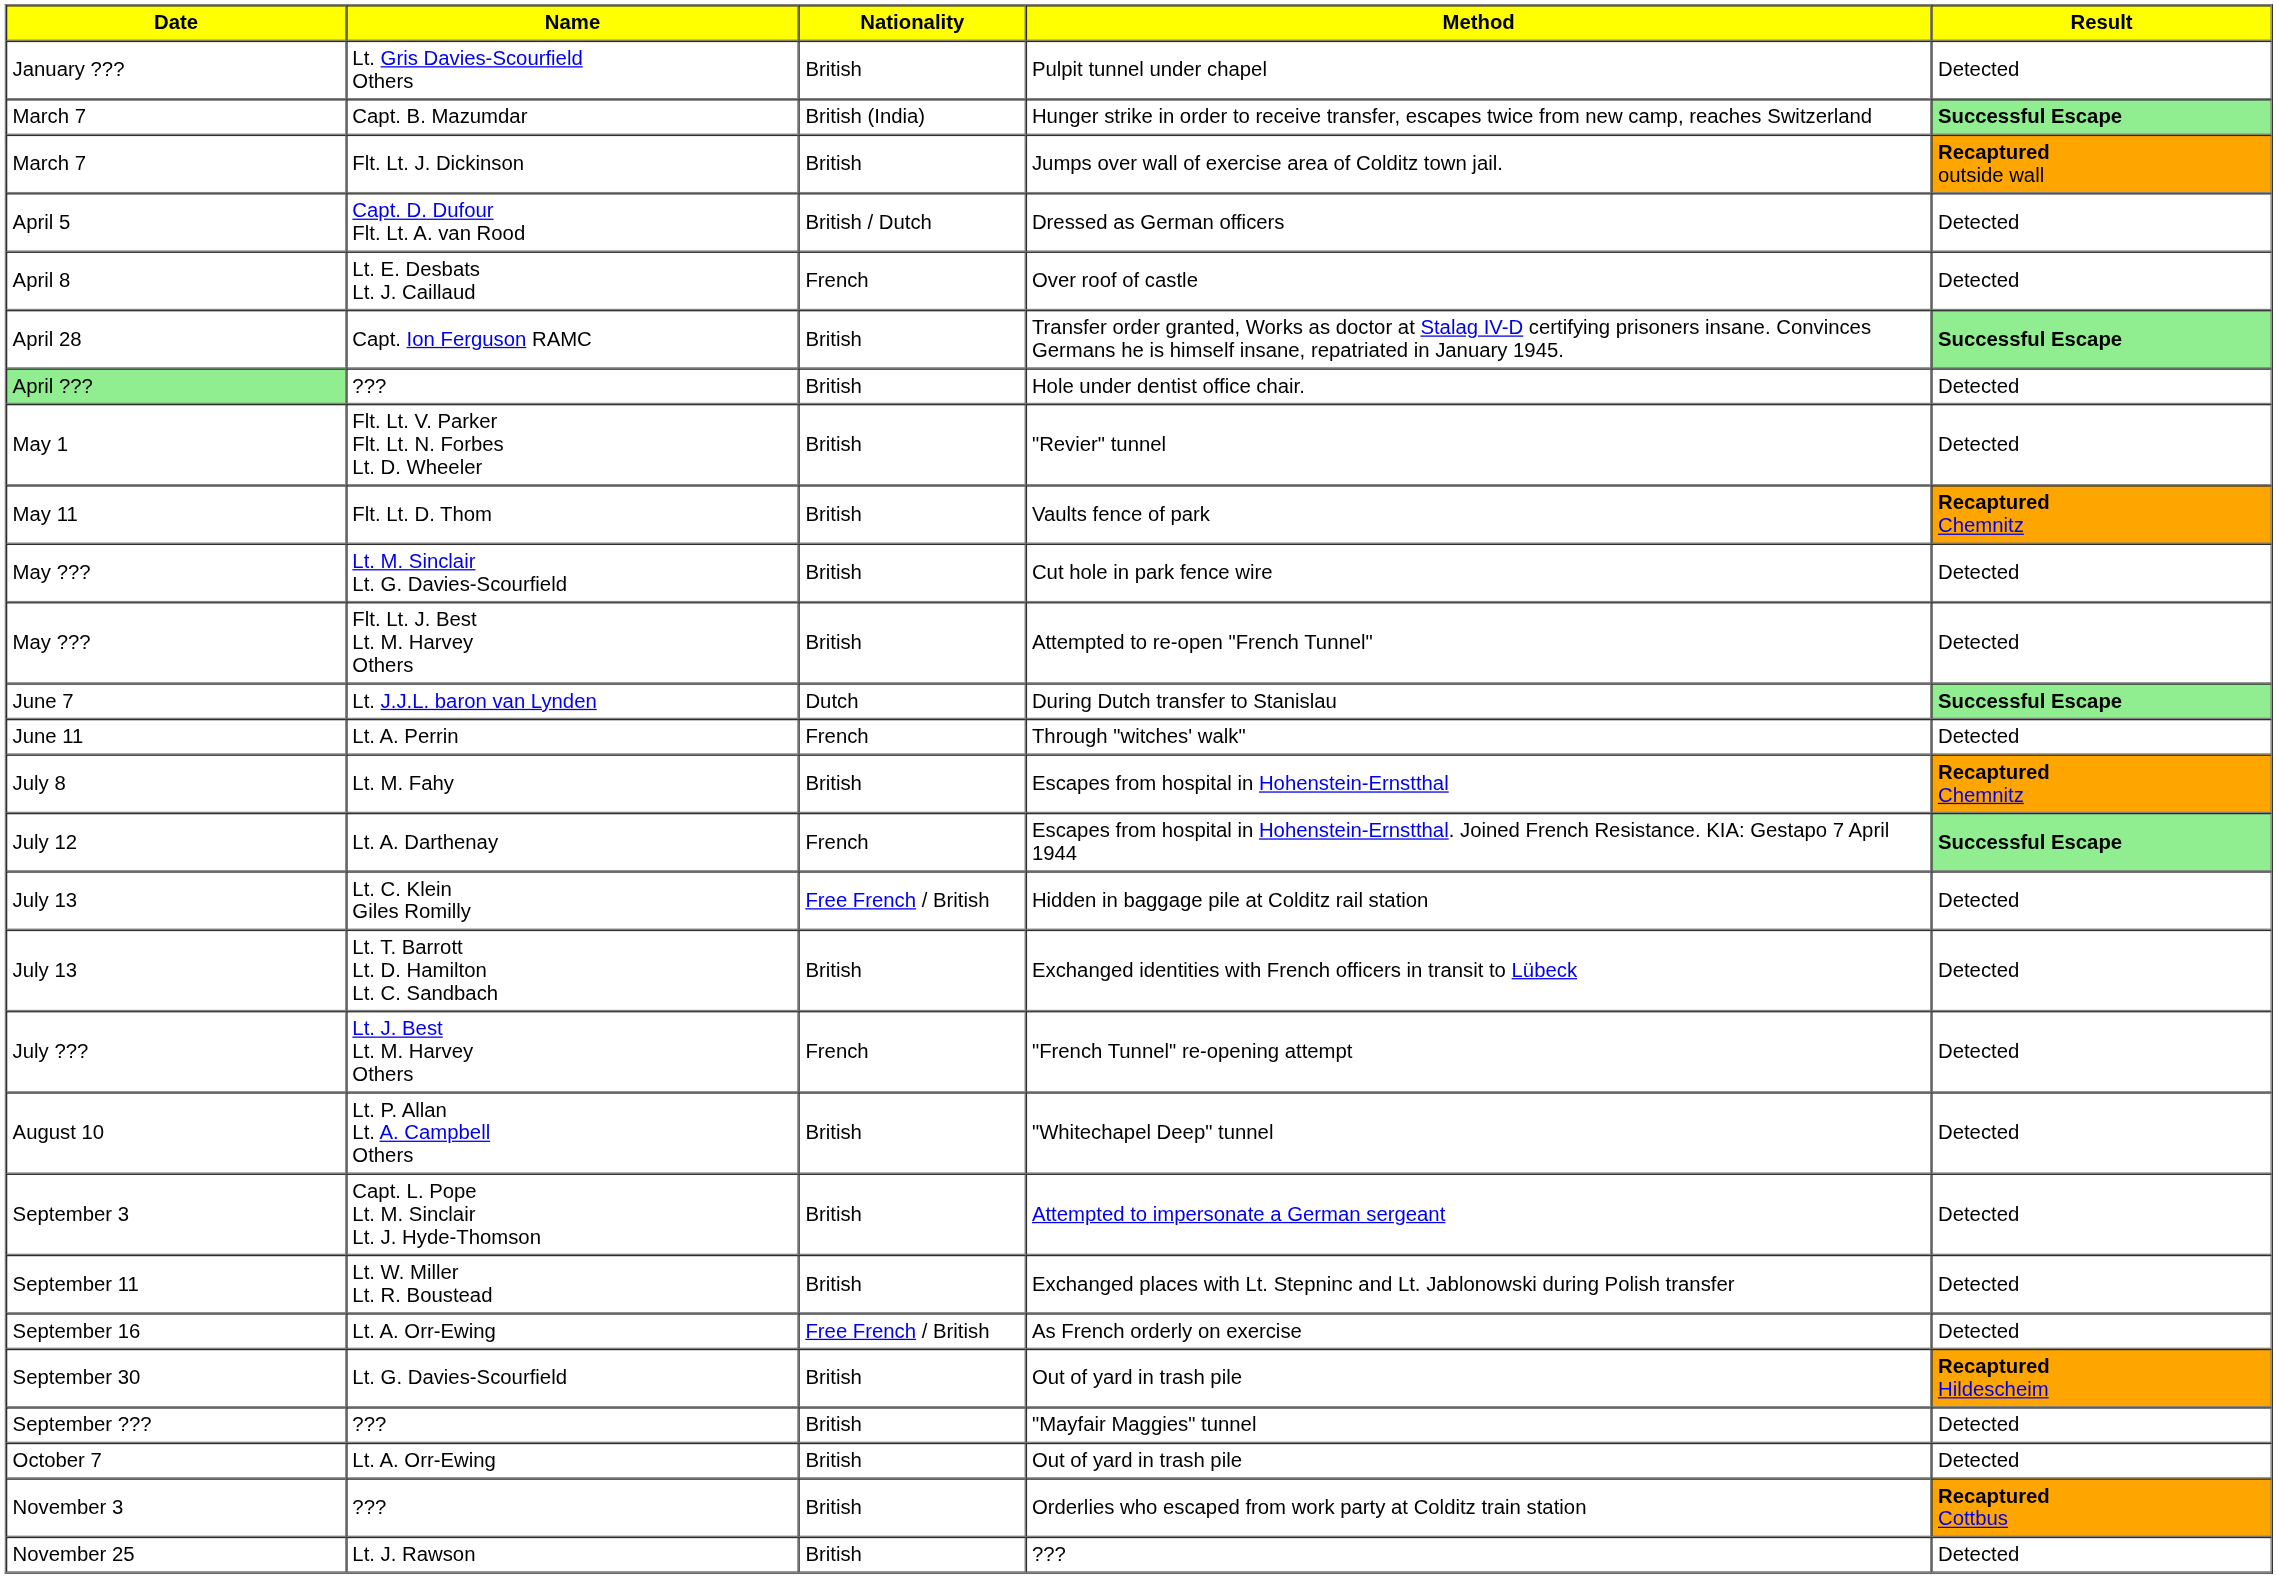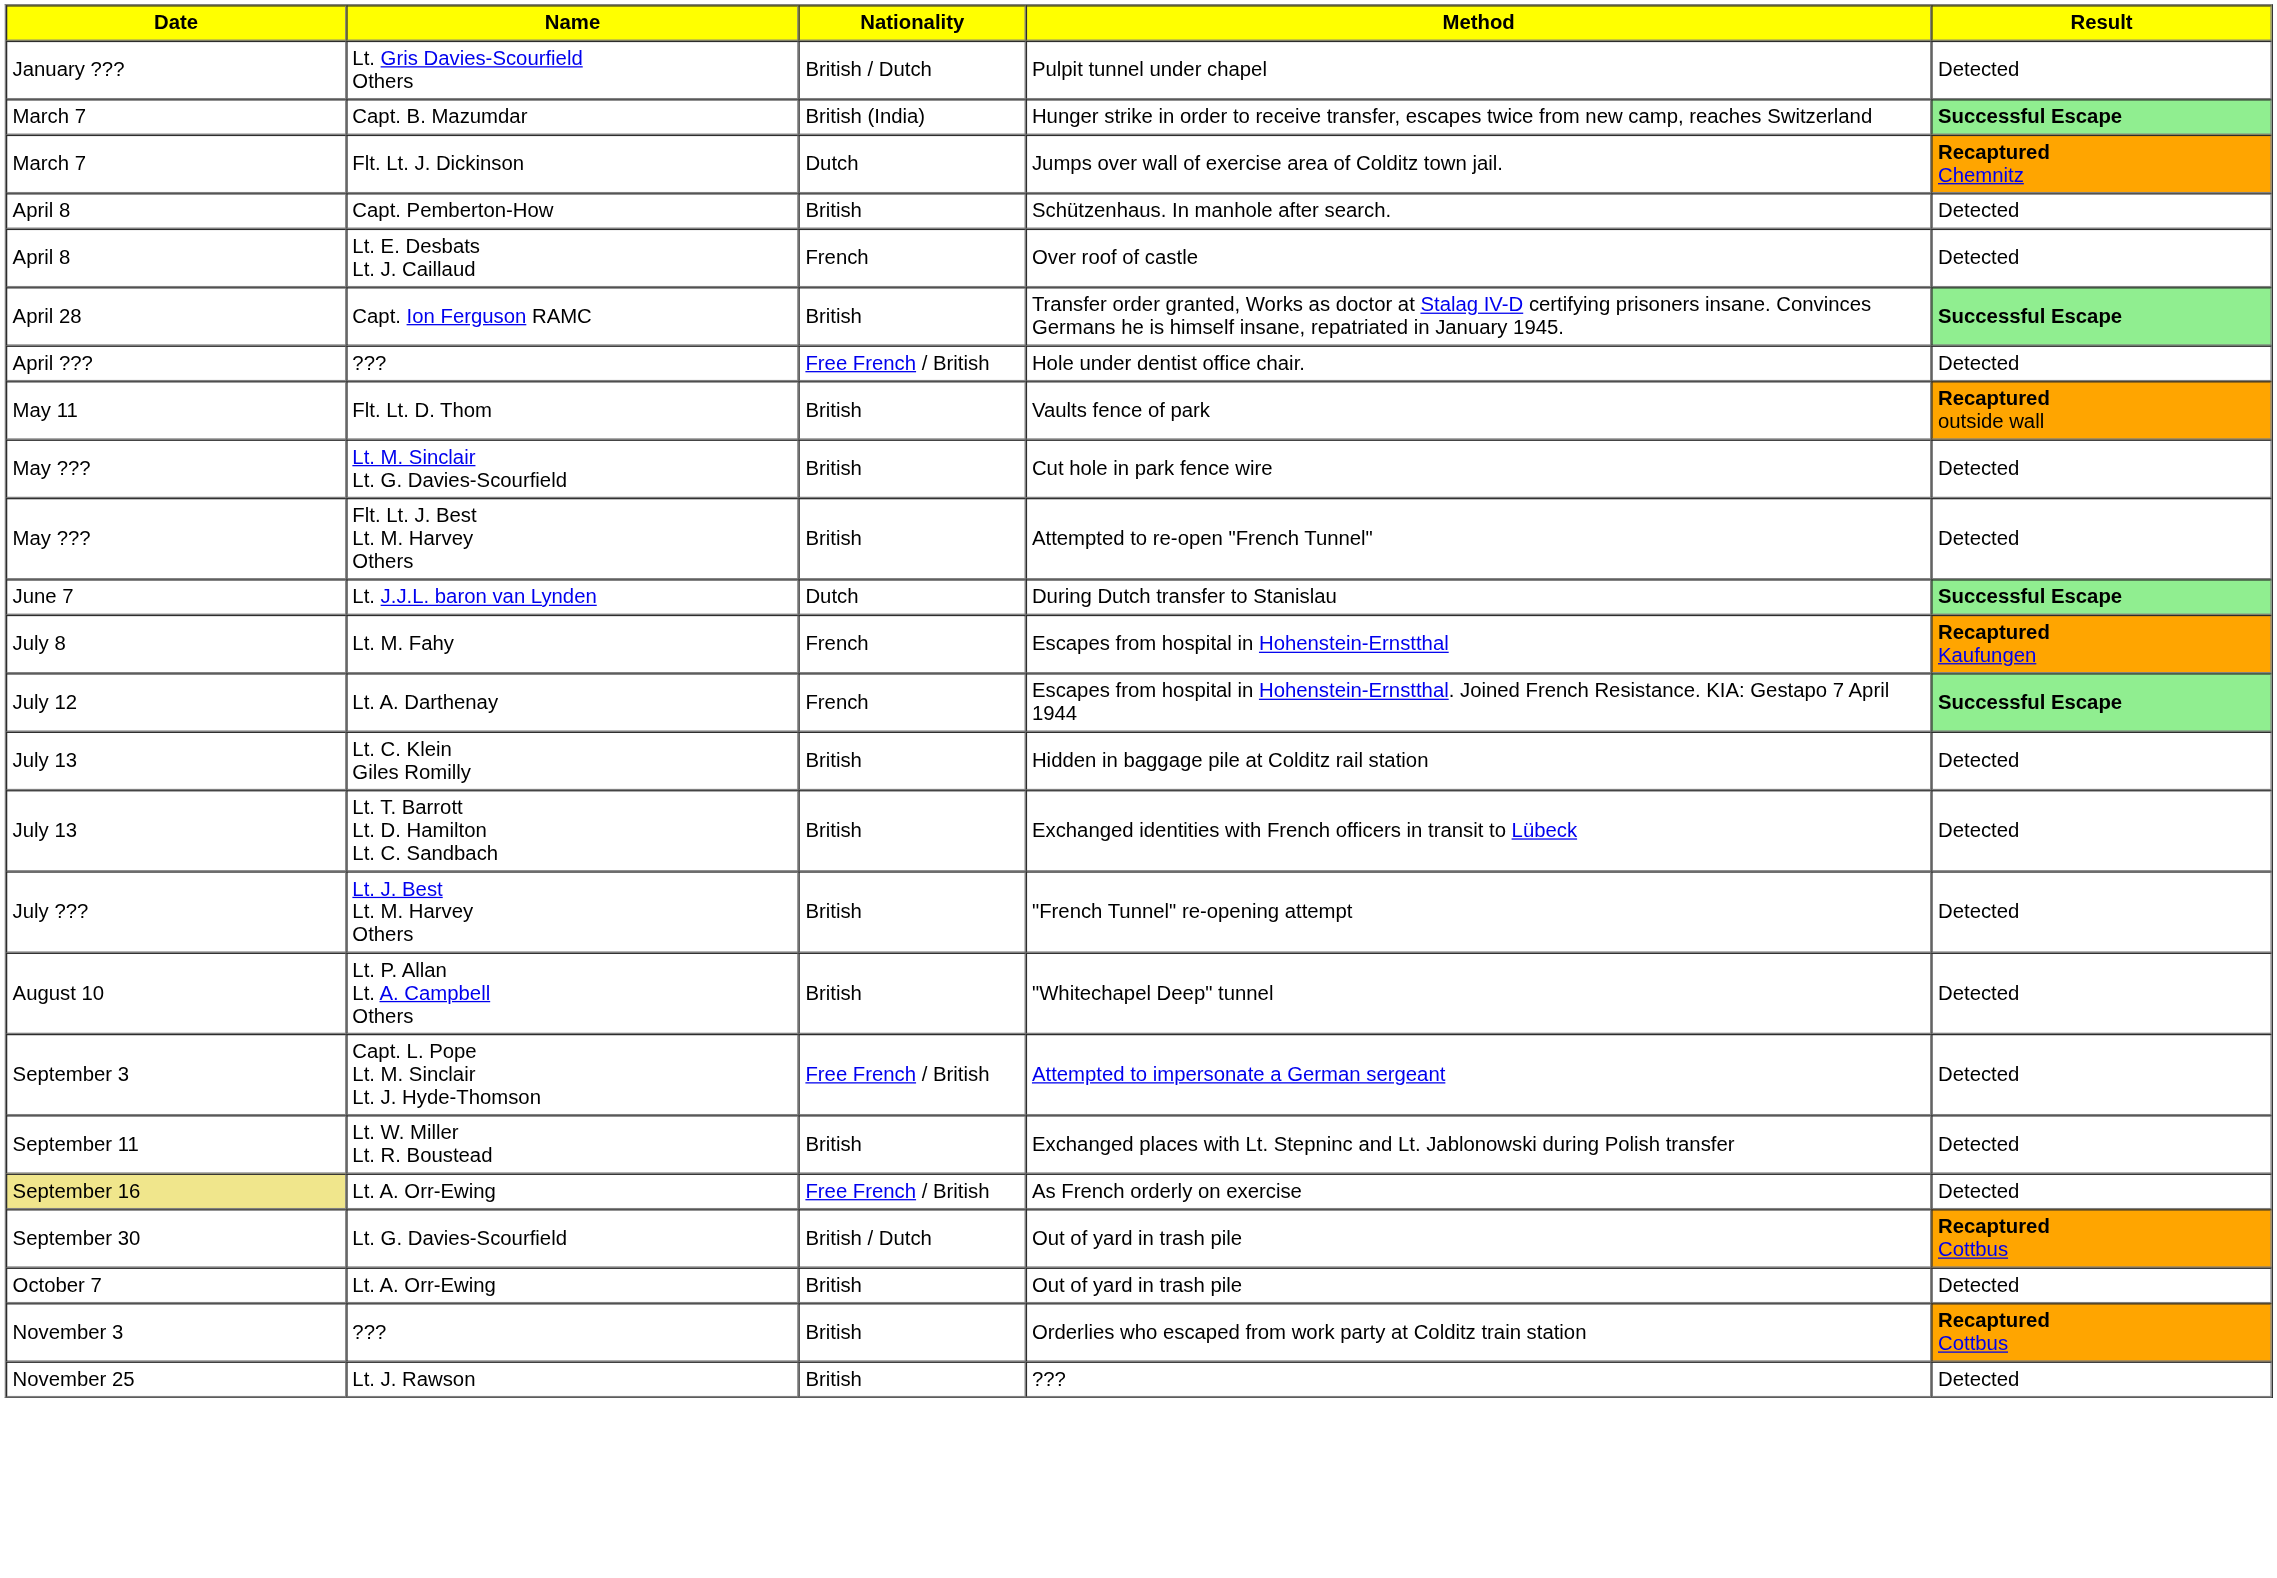Pulpit tunnel under chapel | Nationality: British -> British / Dutch
Jumps over wall of exercise area of Colditz town jail. | Nationality: British -> Dutch
Jumps over wall of exercise area of Colditz town jail. | Result: Recaptured outside wall -> Recaptured Chemnitz
- row: April 5 | Capt. D. Dufour Flt. Lt. A. van Rood | British / Dutch | Dressed as German officers | Detected
+ row: April 8 | Capt. Pemberton-How | British | Schützenhaus. In manhole after search. | Detected
Hole under dentist office chair. | Date: lightgreen background -> no background
Hole under dentist office chair. | Nationality: British -> Free French / British
- row: May 1 | Flt. Lt. V. Parker Flt. Lt. N. Forbes Lt. D. Wheeler | British | "Revier" tunnel | Detected
Vaults fence of park | Result: Recaptured Chemnitz -> Recaptured outside wall
- row: June 11 | Lt. A. Perrin | French | Through "witches' walk" | Detected
Escapes from hospital in Hohenstein-Ernstthal | Nationality: British -> French
Escapes from hospital in Hohenstein-Ernstthal | Result: Recaptured Chemnitz -> Recaptured Kaufungen
Hidden in baggage pile at Colditz rail station | Nationality: Free French / British -> British
"French Tunnel" re-opening attempt | Nationality: French -> British
Attempted to impersonate a German sergeant | Nationality: British -> Free French / British
As French orderly on exercise | Date: no background -> khaki background
Lt. G. Davies-Scourfield / Out of yard in trash pile | Nationality: British -> British / Dutch
Lt. G. Davies-Scourfield / Out of yard in trash pile | Result: Recaptured Hildescheim -> Recaptured Cottbus
- row: September ??? | ??? | British | "Mayfair Maggies" tunnel | Detected
